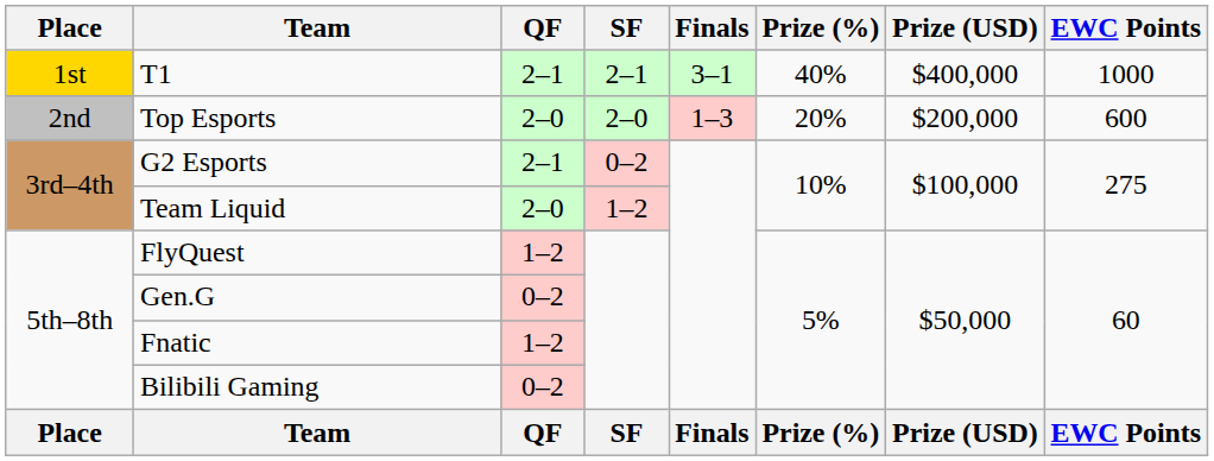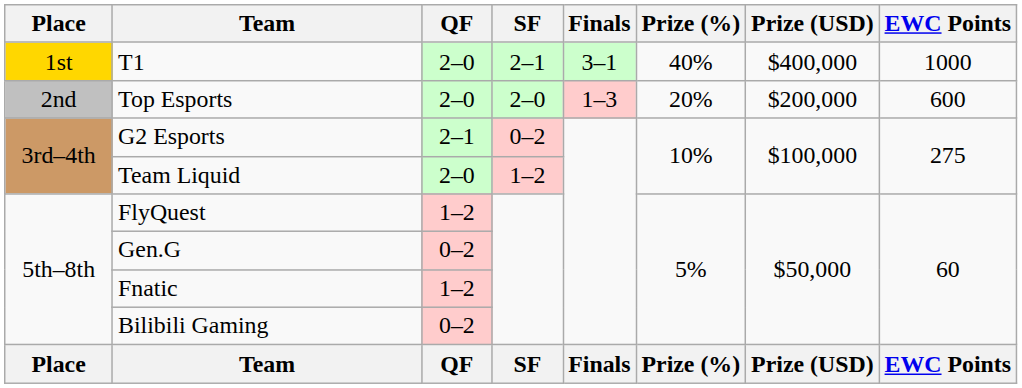T1 | QF: 2–1 -> 2–0
